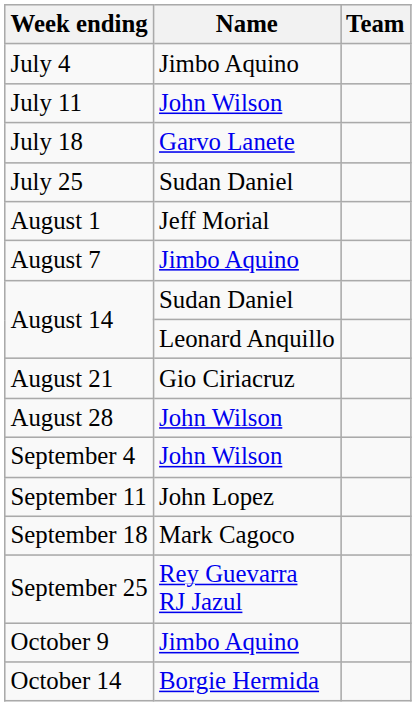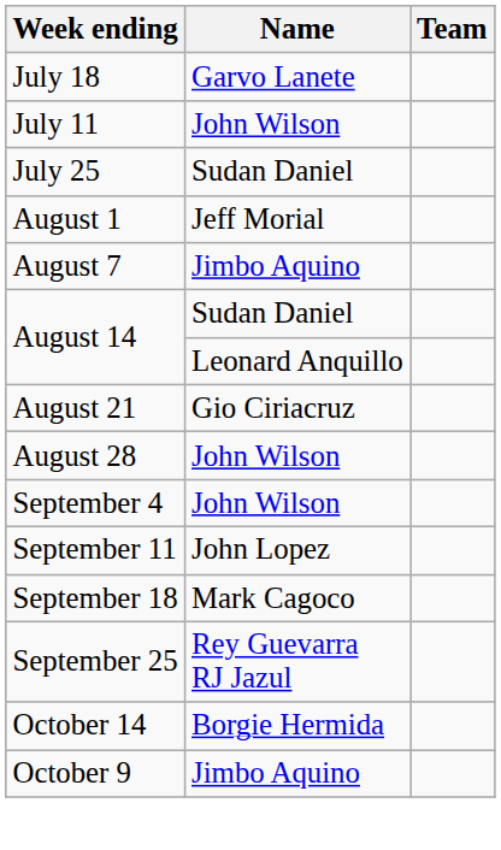- row: July 4 | Jimbo Aquino
rows swapped: July 11 <-> July 18
rows swapped: October 9 <-> October 14
